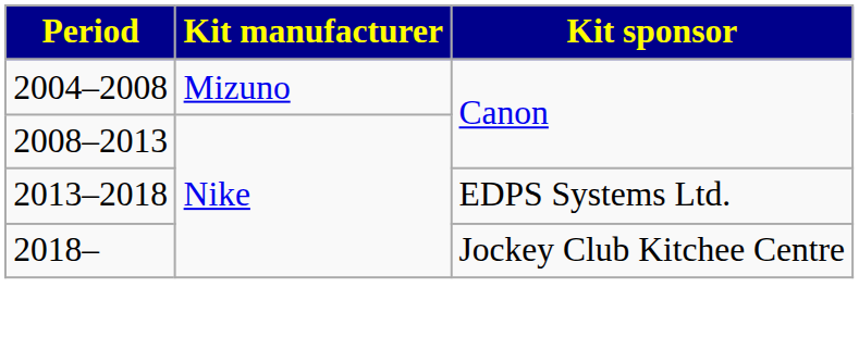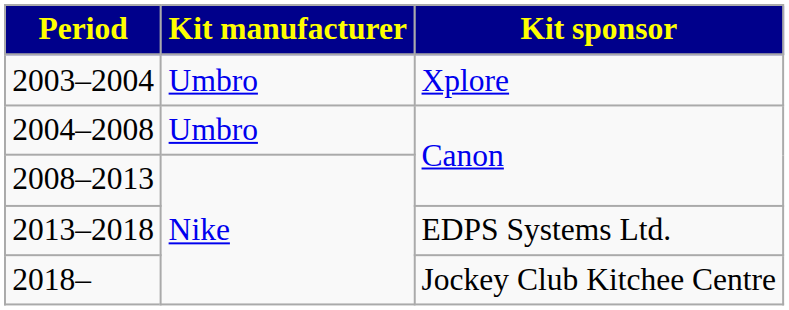+ row: 2003–2004 | Umbro | Xplore
2004–2008 | Kit manufacturer: Mizuno -> Umbro
